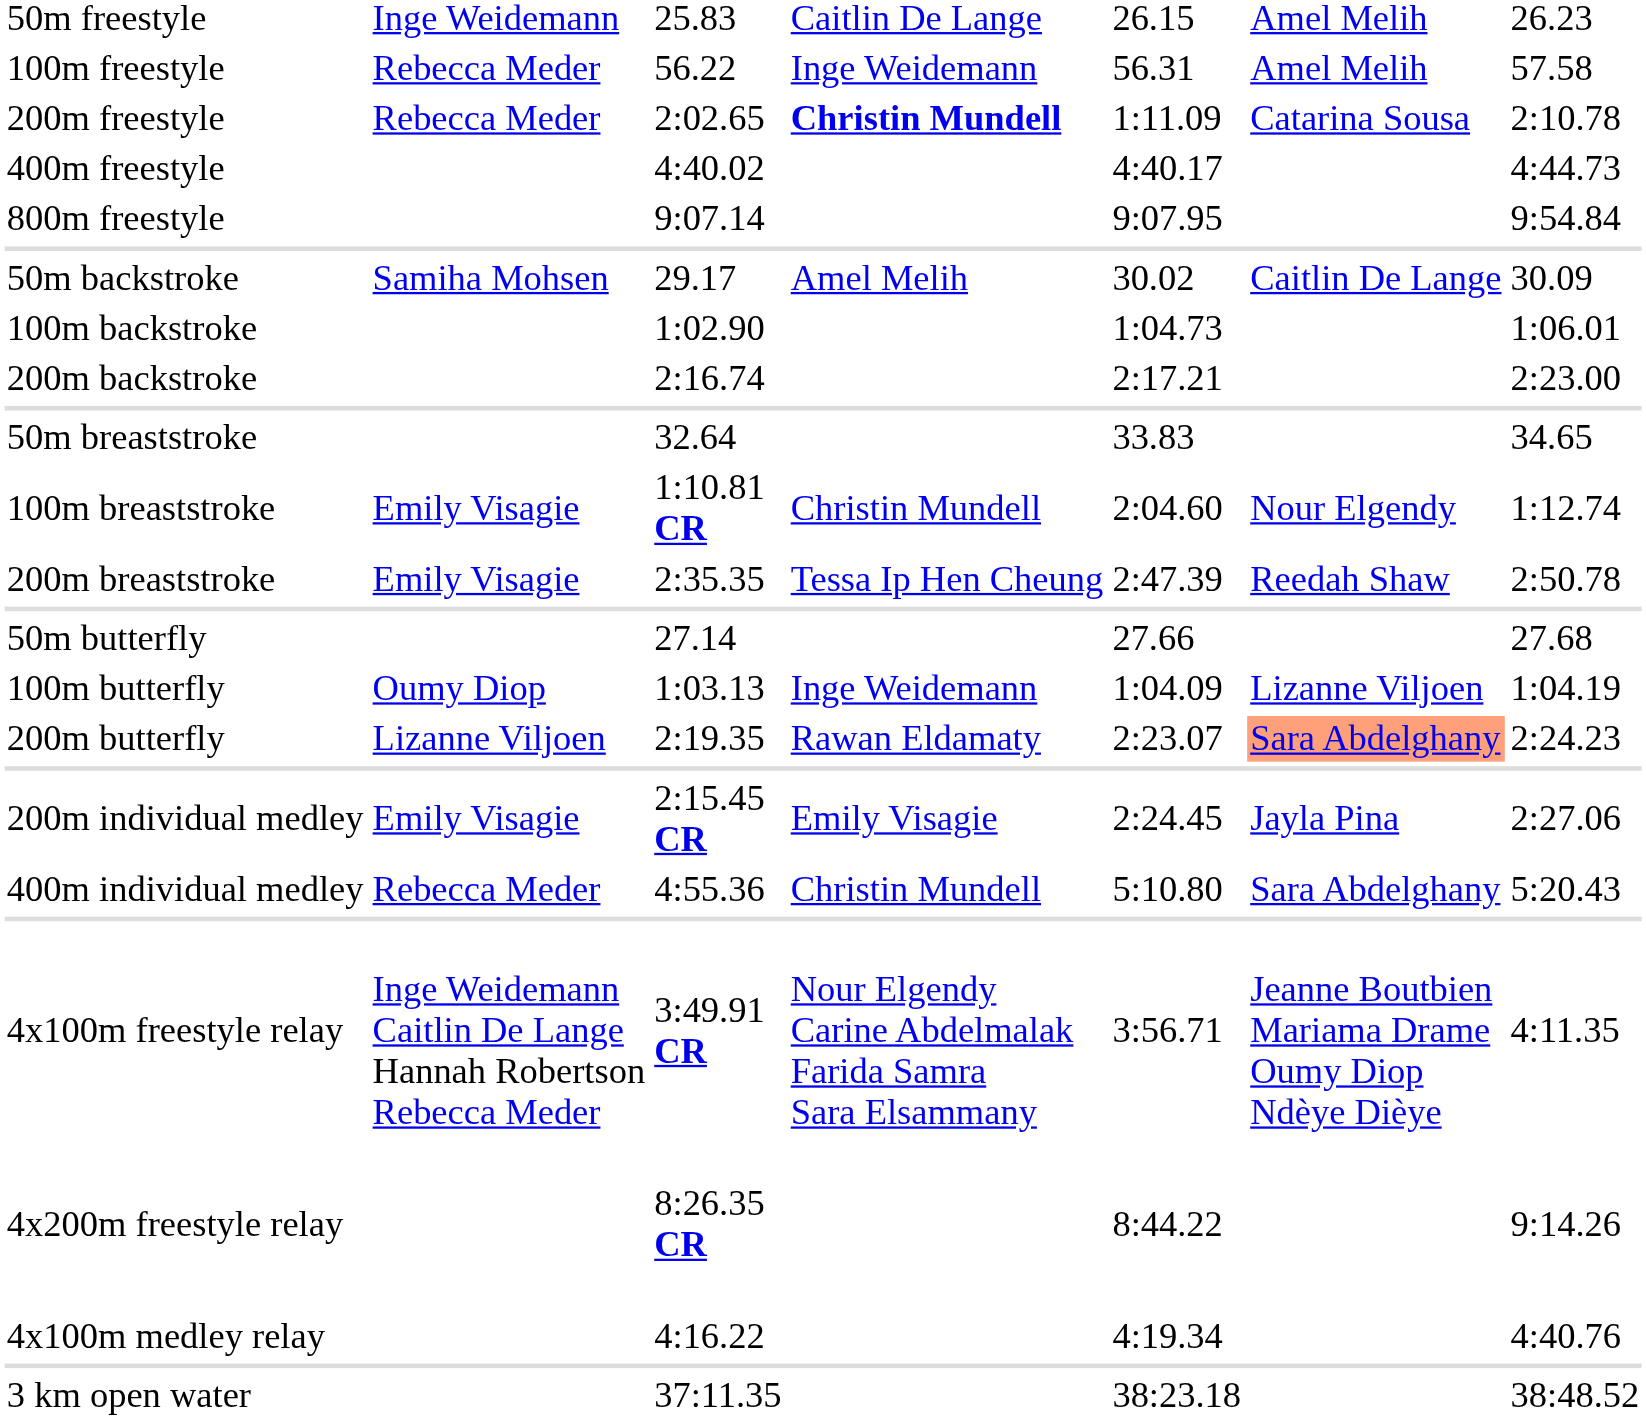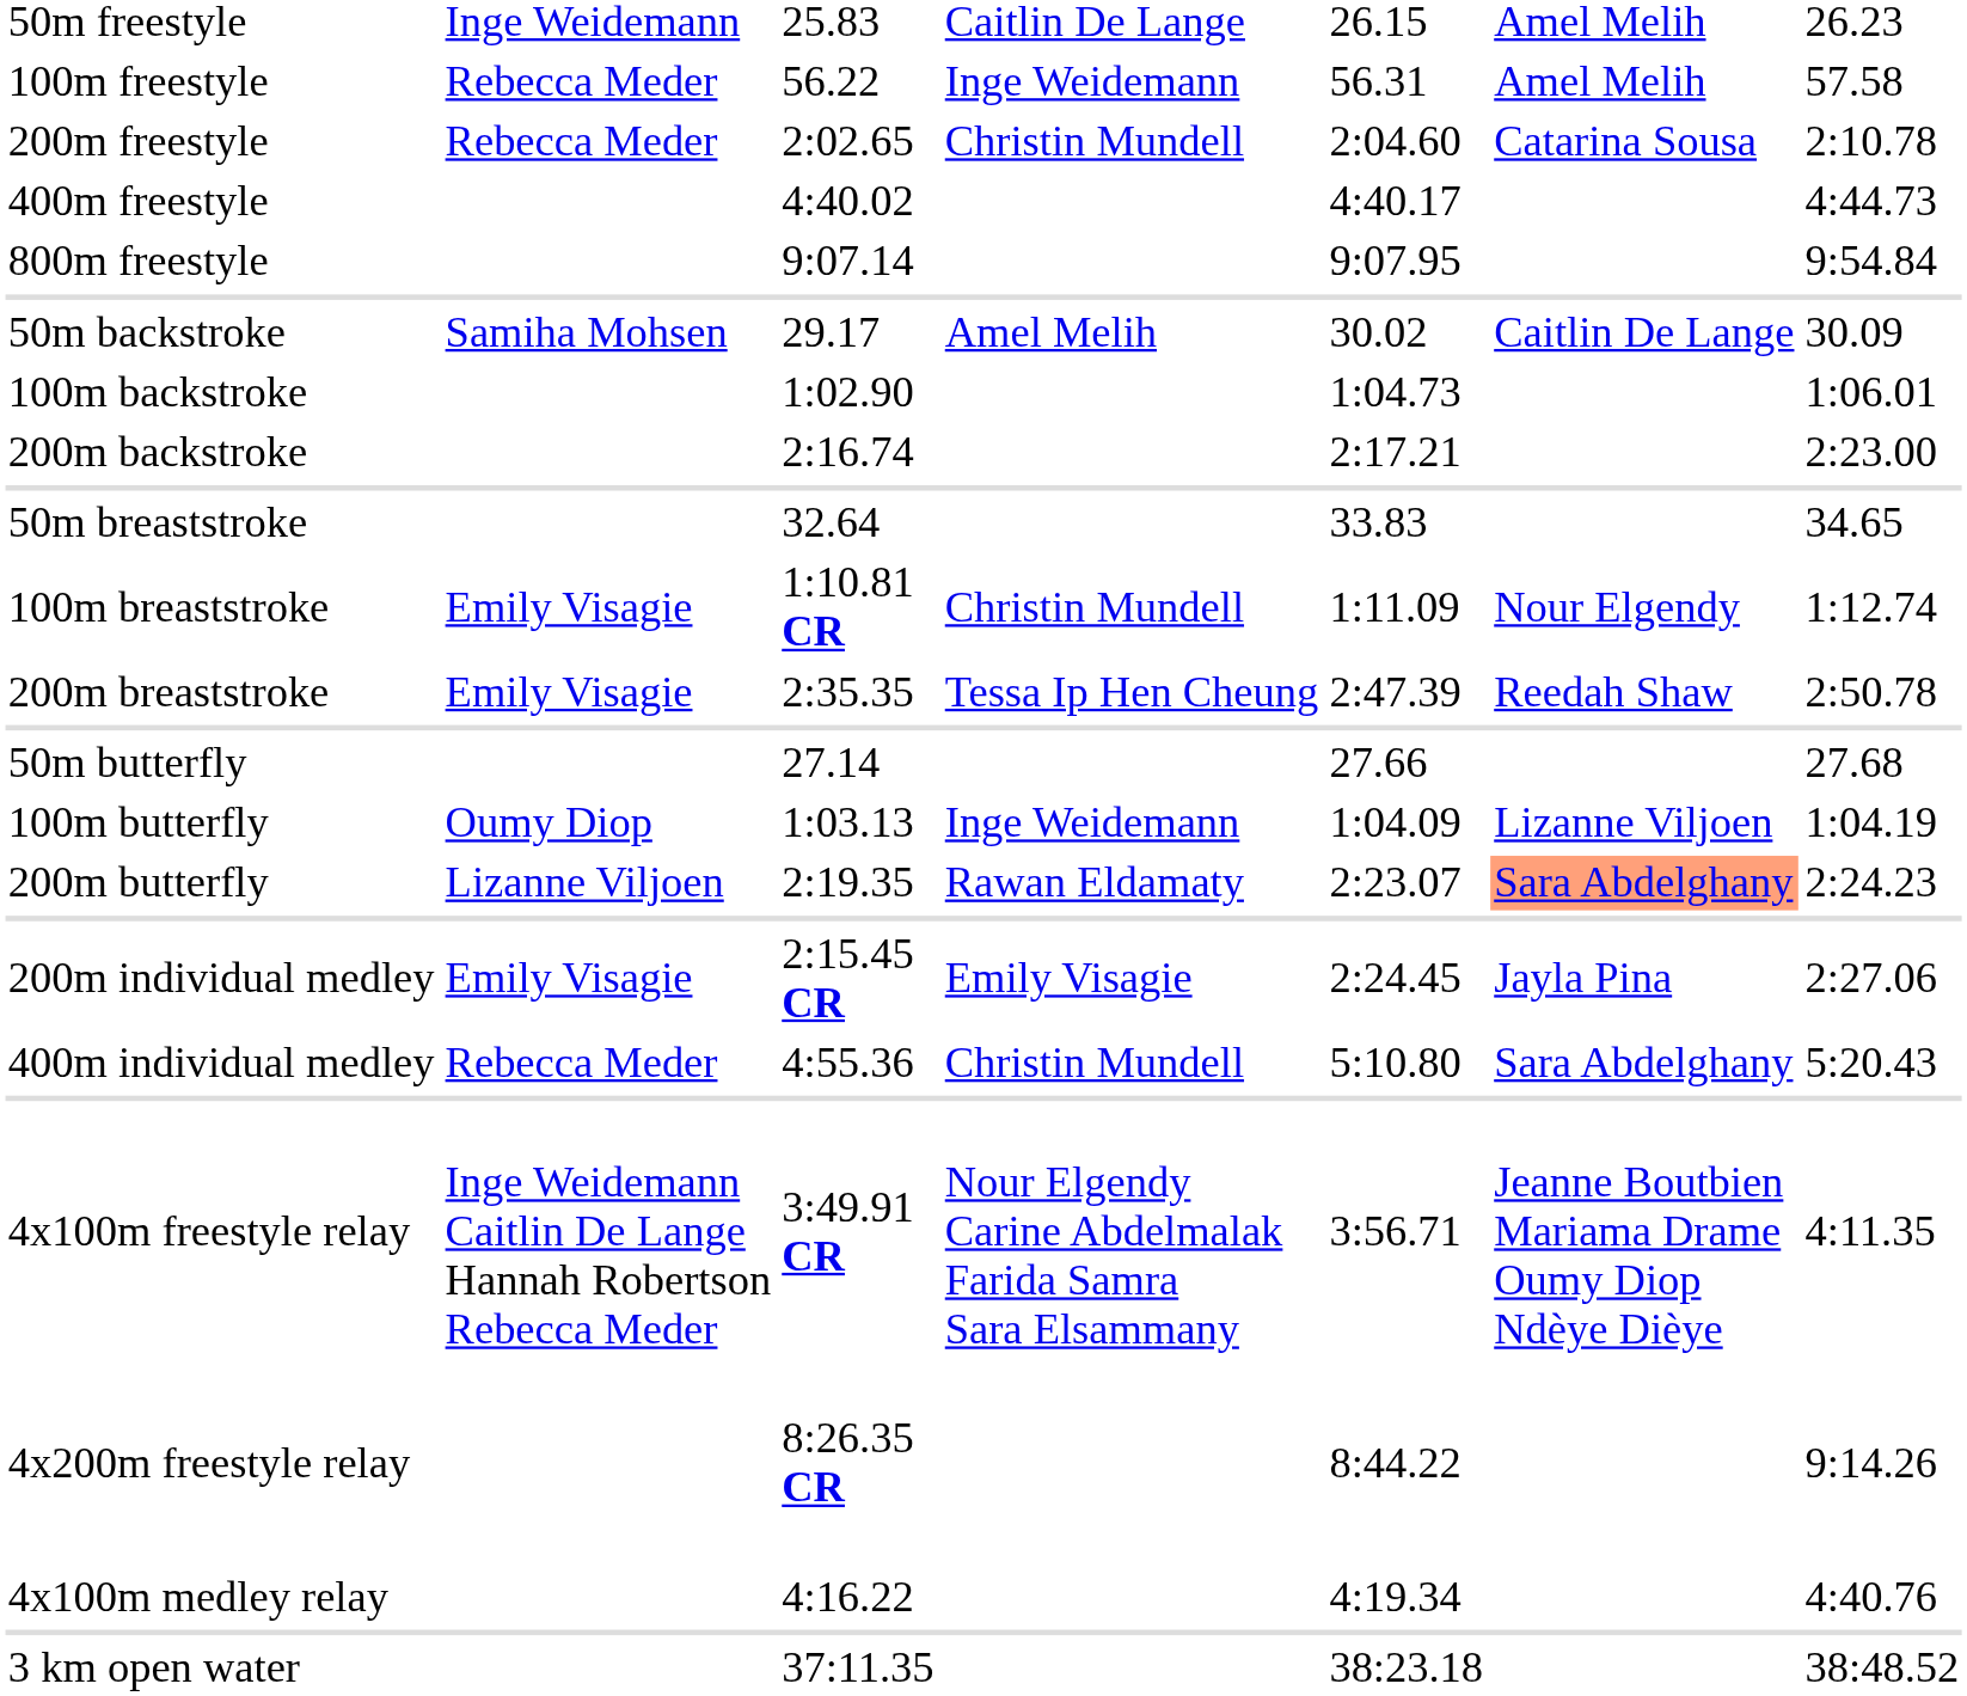200m freestyle | column 4: bold -> normal
200m freestyle | column 5: 1:11.09 -> 2:04.60
100m breaststroke | column 5: 2:04.60 -> 1:11.09
